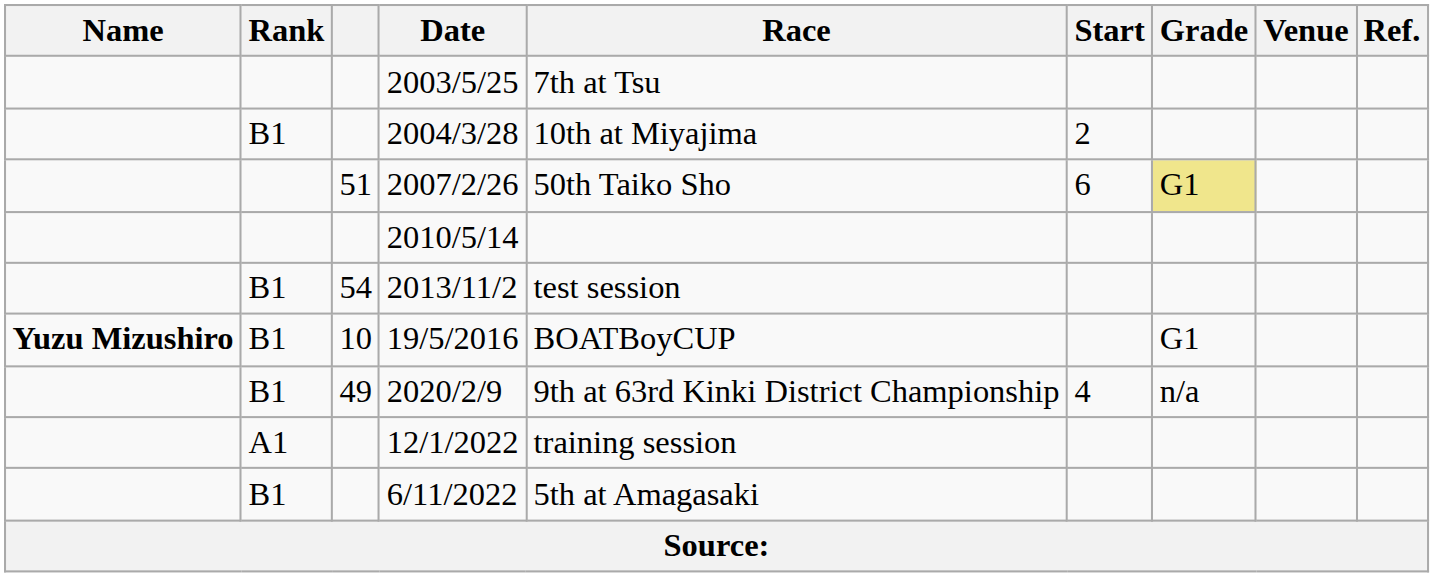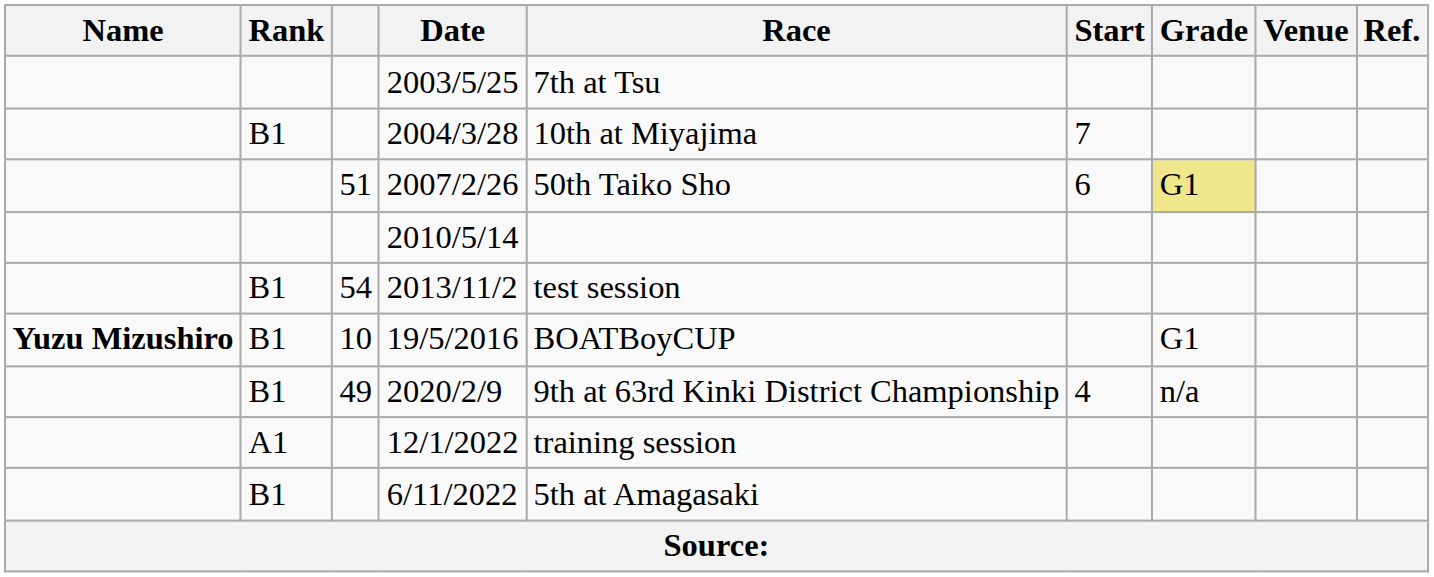2004/3/28 | Start: 2 -> 7
